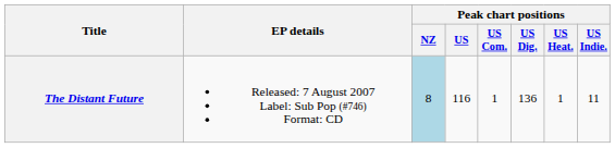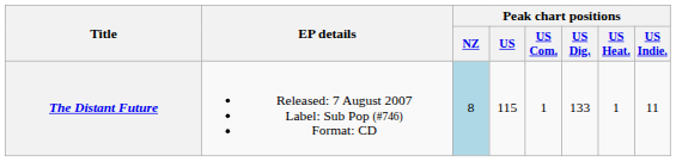The Distant Future | Peak chart positions / US: 116 -> 115
The Distant Future | Peak chart positions / US Dig.: 136 -> 133
